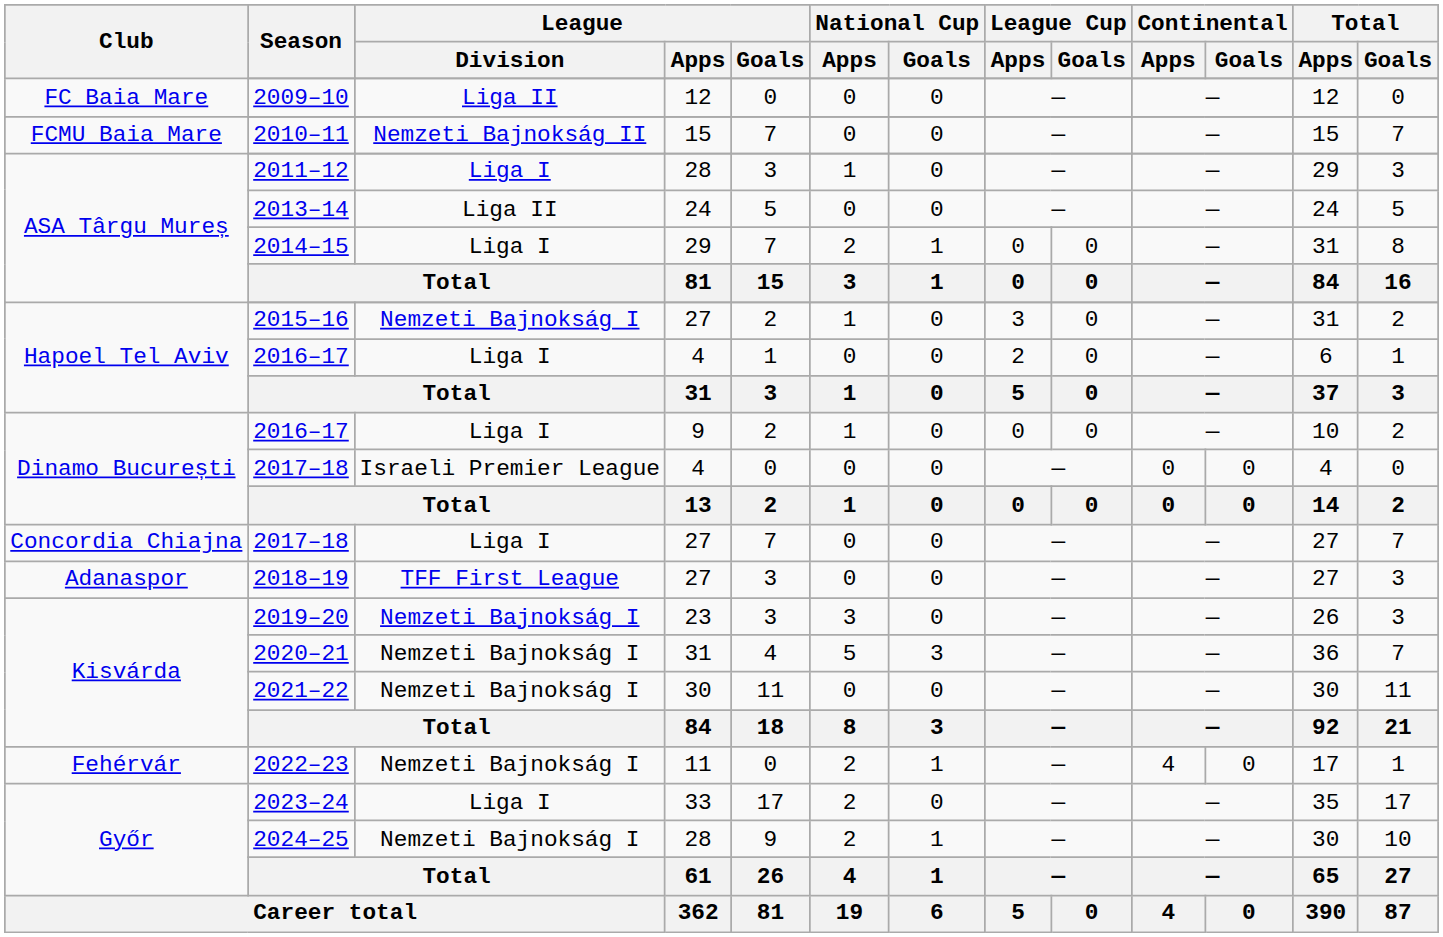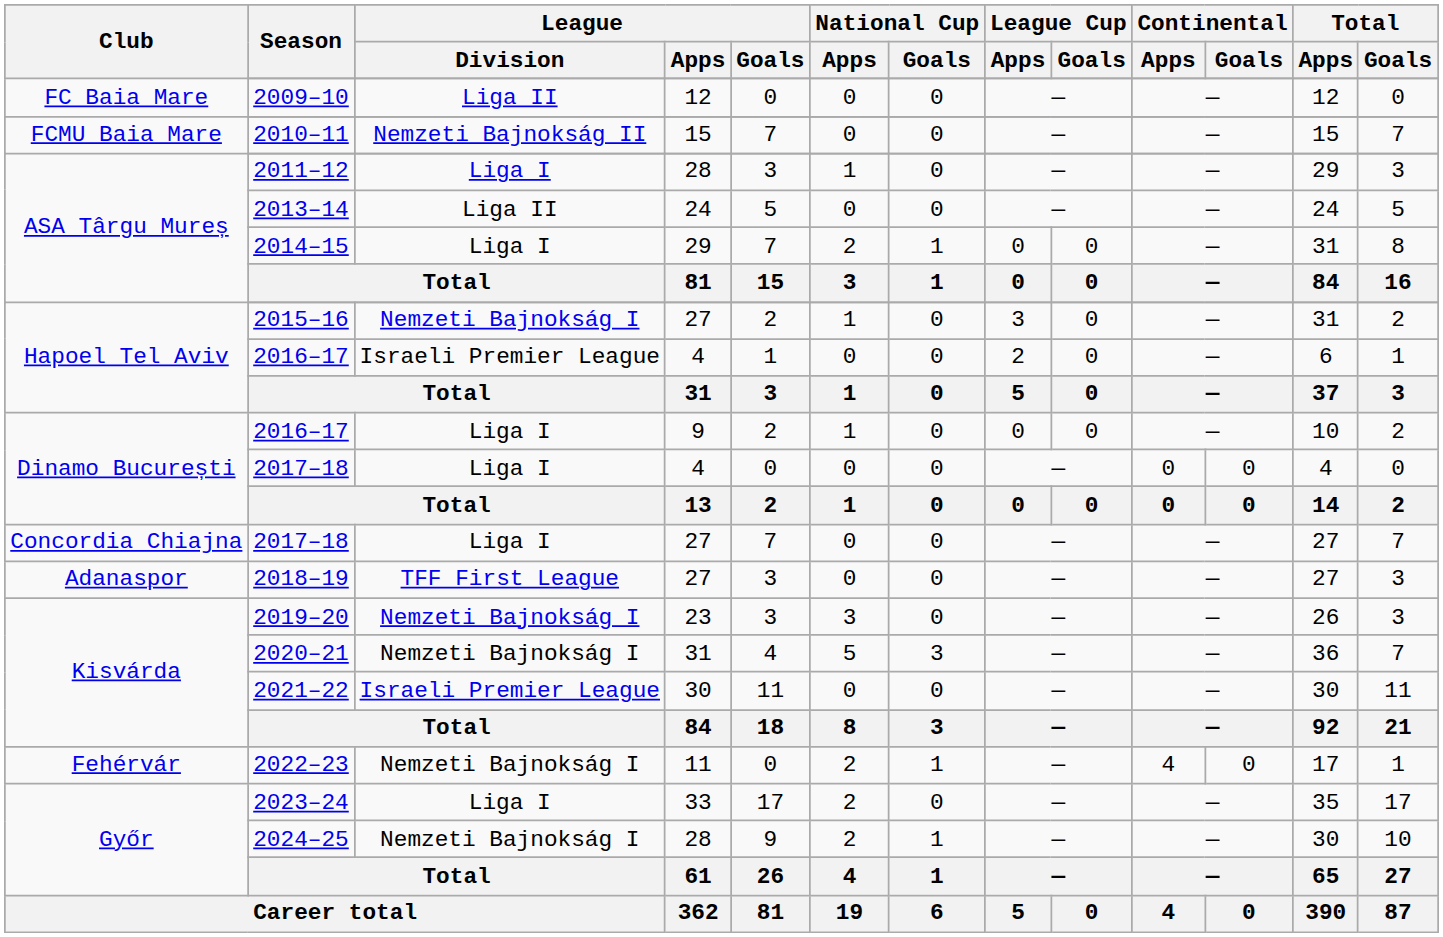Hapoel Tel Aviv / 2016–17 | League / Division: Liga I -> Israeli Premier League
Dinamo București / 2017–18 | League / Division: Israeli Premier League -> Liga I
2021–22 | League / Division: Nemzeti Bajnokság I -> Israeli Premier League
